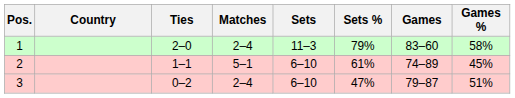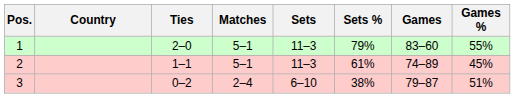1 | Matches: 2–4 -> 5–1
1 | Games %: 58% -> 55%
2 | Sets: 6–10 -> 11–3
3 | Sets %: 47% -> 38%
